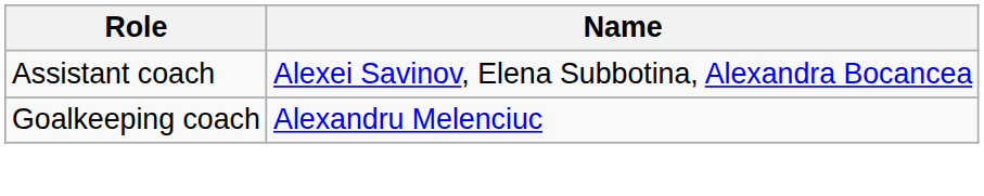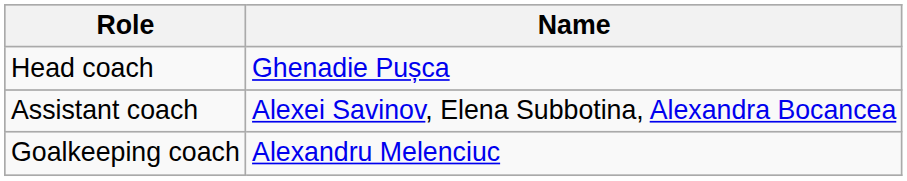+ row: Head coach | Ghenadie Pușca
